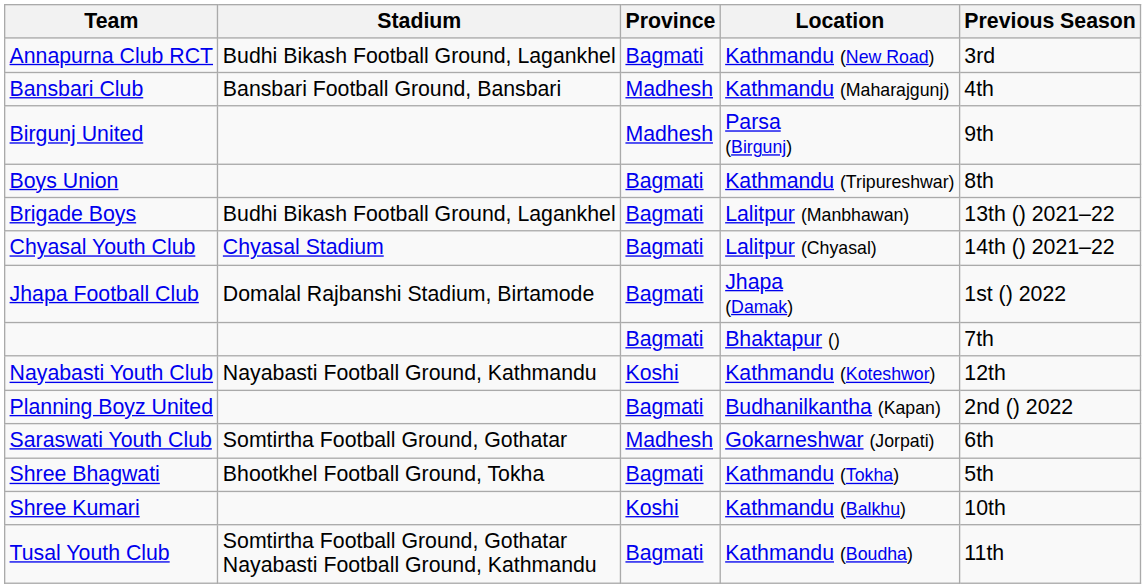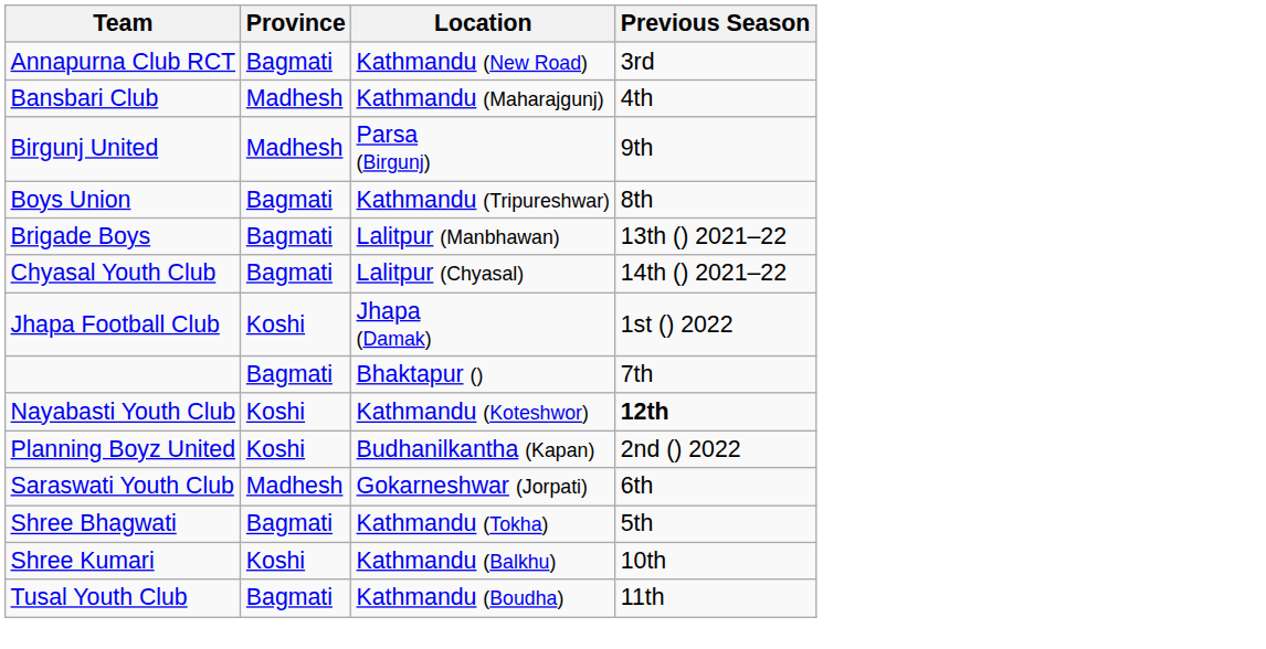- column: Stadium | Budhi Bikash Football Ground, Lagankhel | Bansbari Football Ground, Bansbari | Budhi Bikash Football Ground, Lagankhel | Chyasal Stadium | Domalal Rajbanshi Stadium, Birtamode | Nayabasti Football Ground, Kathmandu | Somtirtha Football Ground, Gothatar | Bhootkhel Football Ground, Tokha | Somtirtha Football Ground, Gothatar Nayabasti Football Ground, Kathmandu
Jhapa Football Club | Province: Bagmati -> Koshi
Nayabasti Youth Club | Previous Season: normal -> bold
Planning Boyz United | Province: Bagmati -> Koshi
